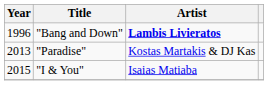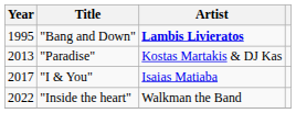"Bang and Down" | Year: 1996 -> 1995
"I & You" | Year: 2015 -> 2017
+ row: 2022 | "Inside the heart" | Walkman the Band
